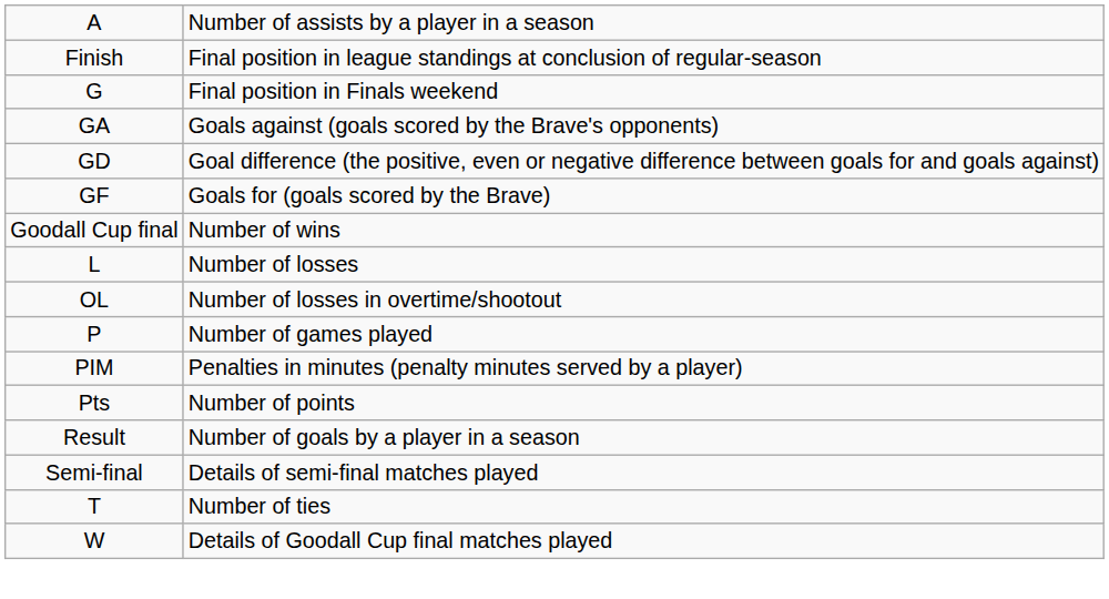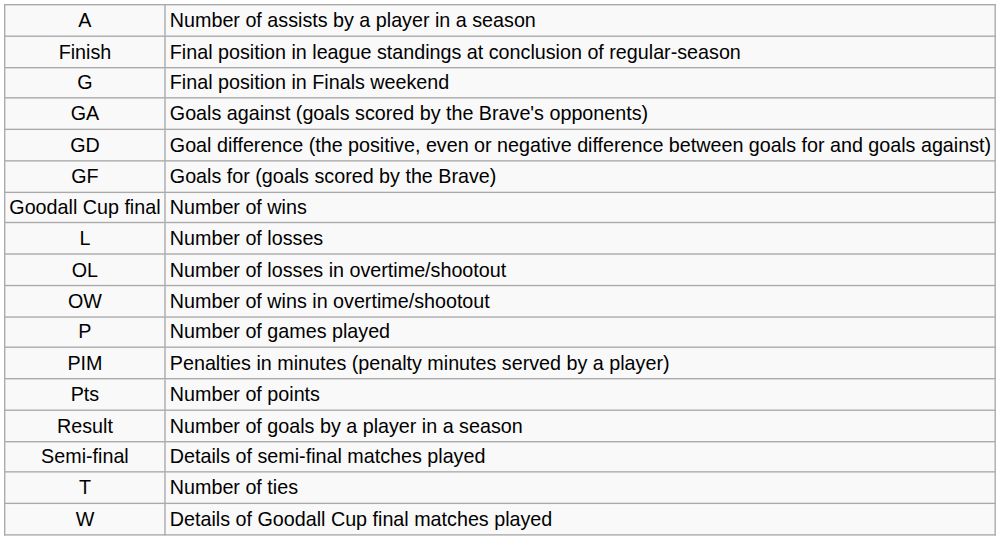+ row: OW | Number of wins in overtime/shootout
